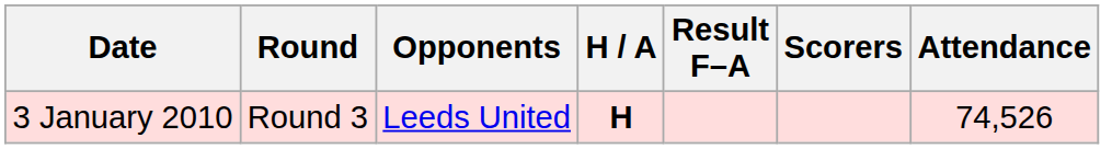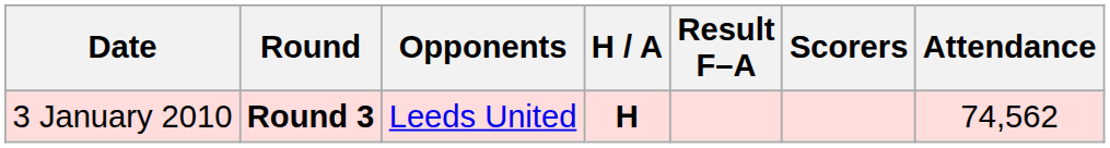3 January 2010 | Round: normal -> bold
3 January 2010 | Attendance: 74,526 -> 74,562
